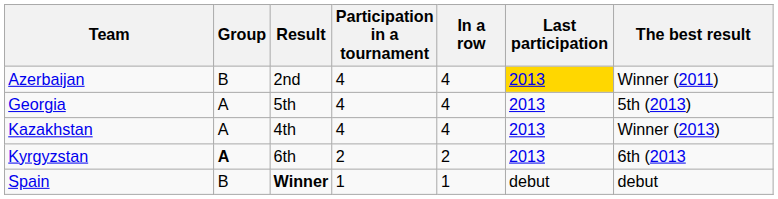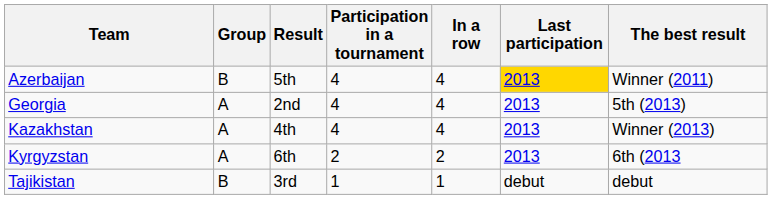Azerbaijan | Result: 2nd -> 5th
Georgia | Result: 5th -> 2nd
Kyrgyzstan | Group: bold -> normal
- row: Spain | B | Winner | 1 | 1 | debut | debut
+ row: Tajikistan | B | 3rd | 1 | 1 | debut | debut
